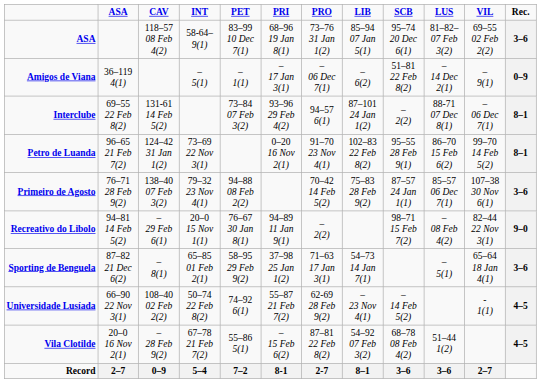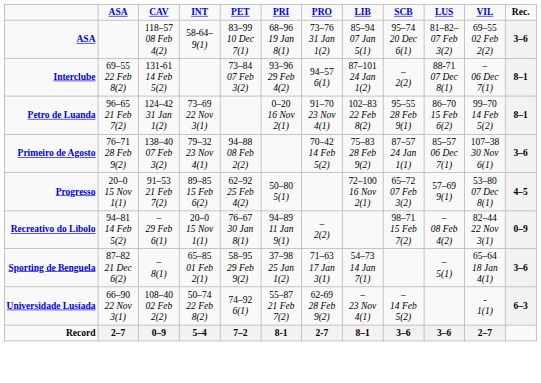- row: Amigos de Viana | 36–119 4(1) | – 5(1) | – 1(1) | – 17 Jan 3(1) | – 06 Dec 7(1) | – 6(2) | 51–81 22 Feb 8(2) | – 14 Dec 2(1) | – 9(1) | 0–9
+ row: Progresso | 20–0 15 Nov 1(1) | 91–53 21 Feb 7(2) | 89–85 15 Feb 6(2) | 62–92 25 Feb 4(2) | 50–80 5(1) | 72–100 16 Nov 2(1) | 65–72 07 Feb 3(2) | 57–69 9(1) | 53–80 07 Dec 8(1) | 4–5
Recreativo do Libolo | Rec.: 9–0 -> 0–9
Universidade Lusíada | Rec.: 4–5 -> 6–3
- row: Vila Clotilde | 20–0 16 Nov 2(1) | – 28 Feb 9(2) | 67–78 21 Feb 7(2) | 55–86 5(1) | – 15 Feb 6(2) | 87–81 22 Feb 8(2) | 54–92 07 Feb 3(2) | 68–78 08 Feb 4(2) | 51–44 1(2) | 4–5
